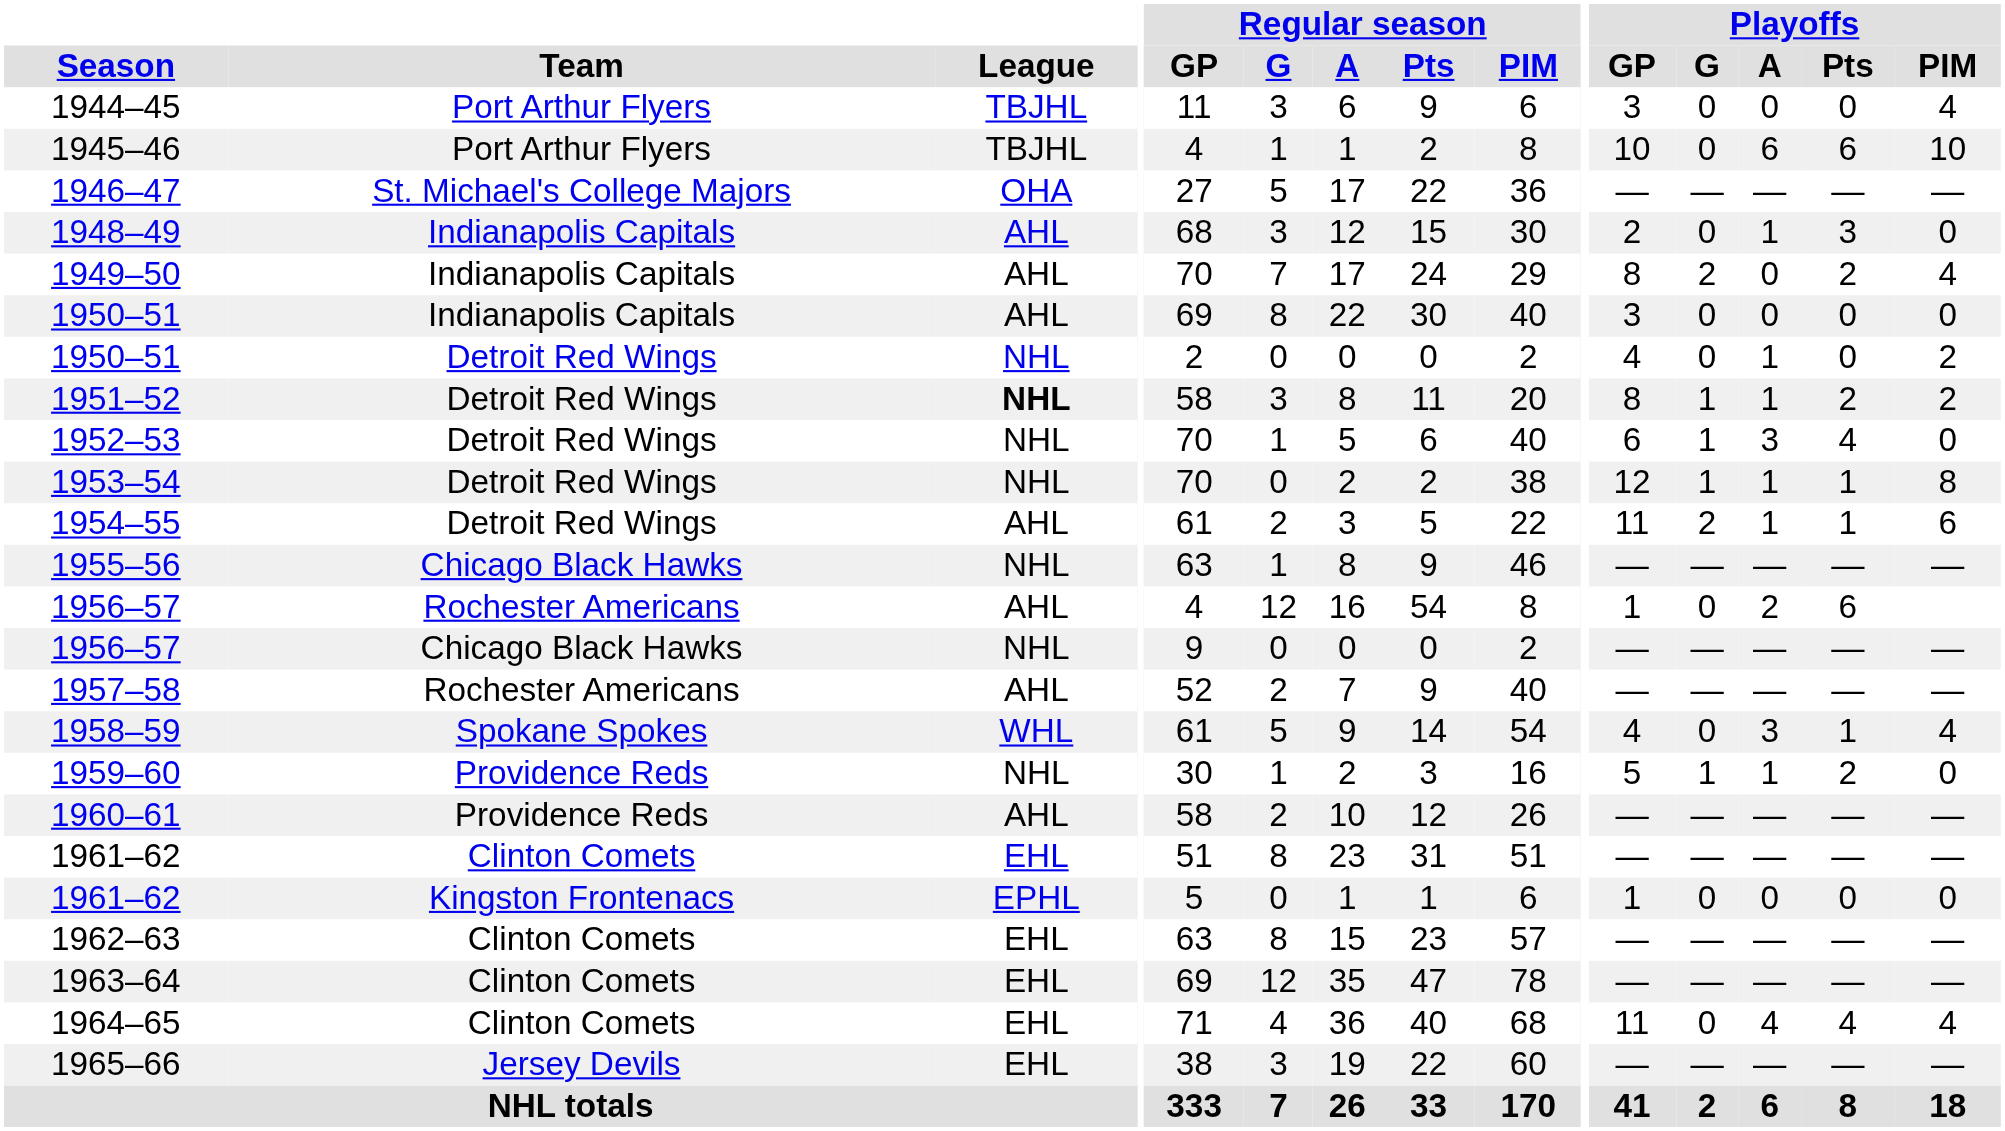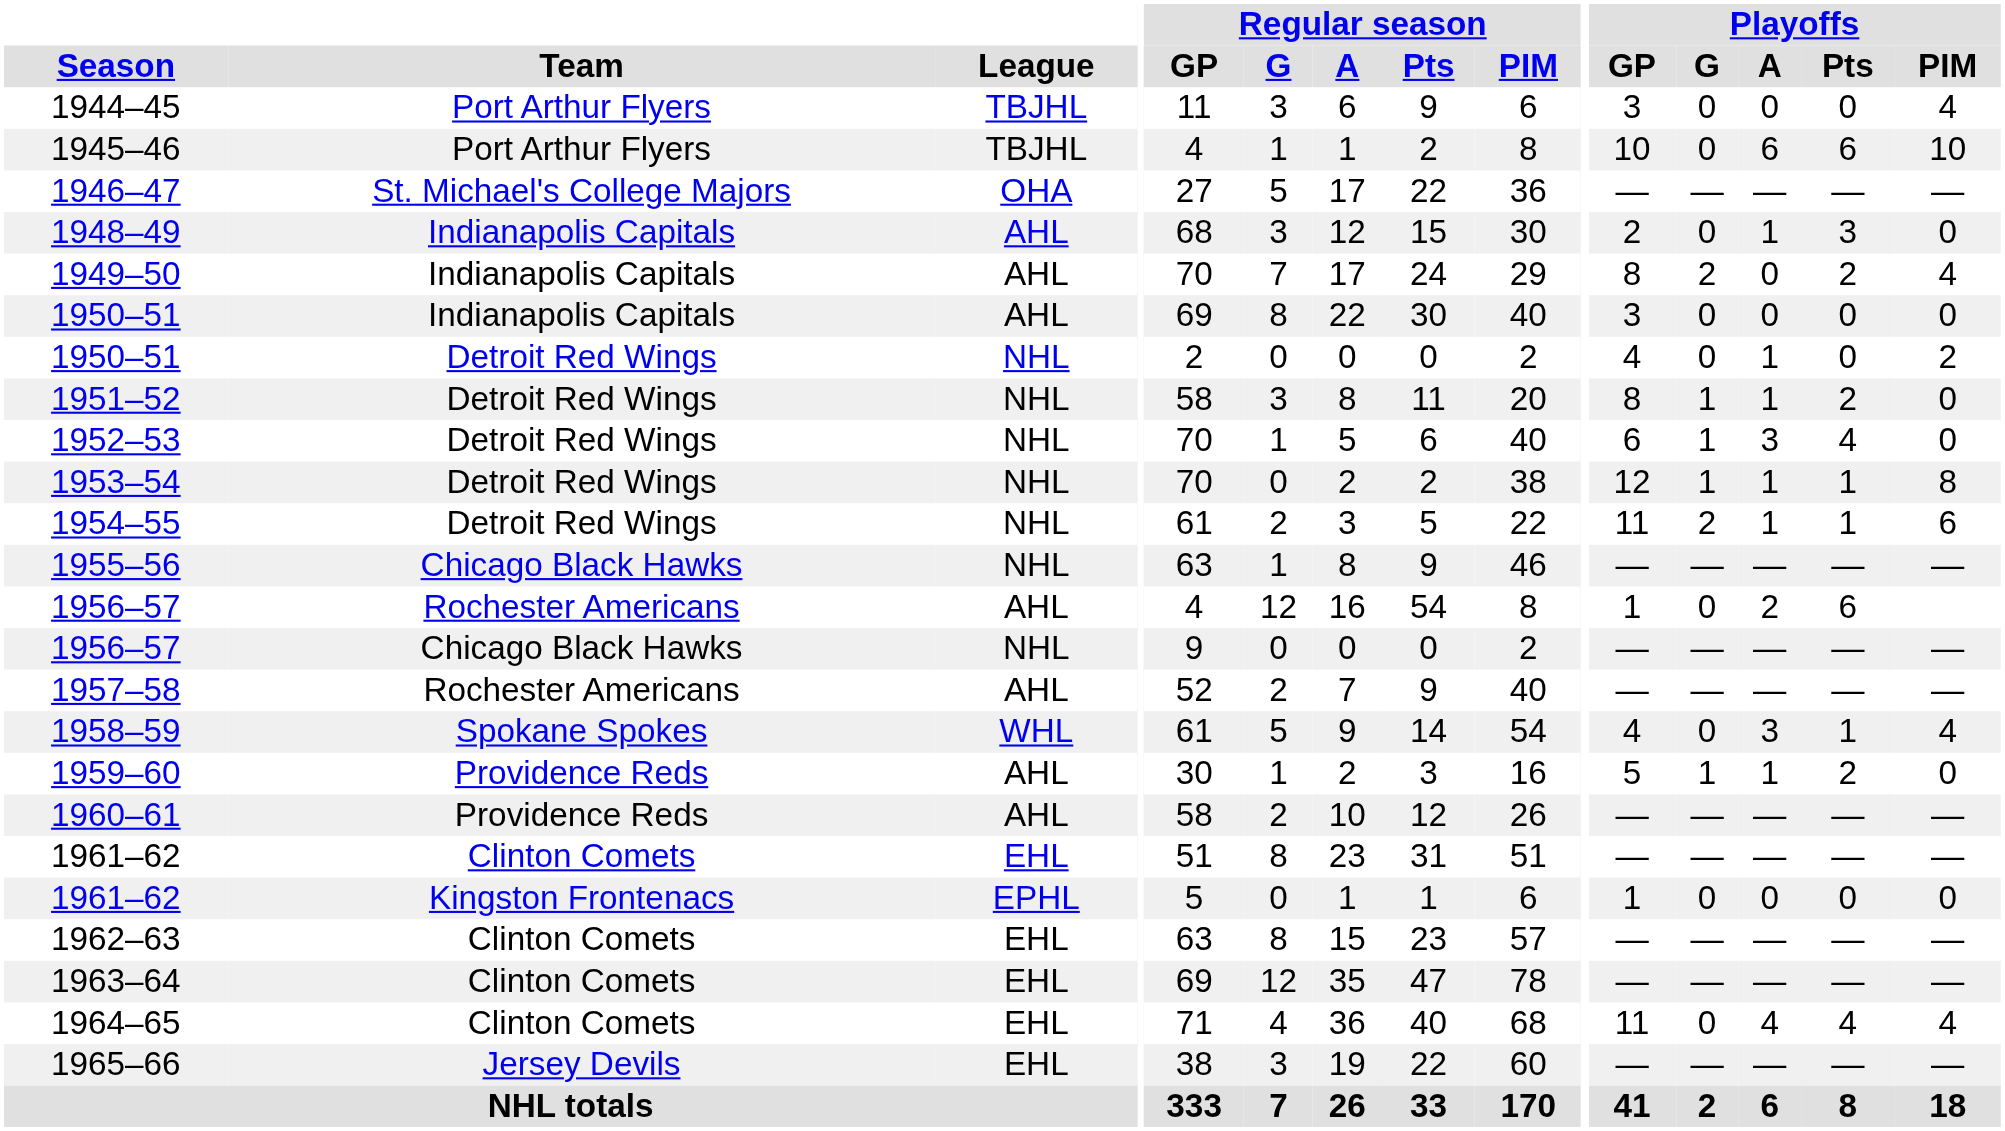1951–52 | League: bold -> normal
1951–52 | Playoffs / PIM: 2 -> 0
1954–55 | League: AHL -> NHL
1959–60 | League: NHL -> AHL
